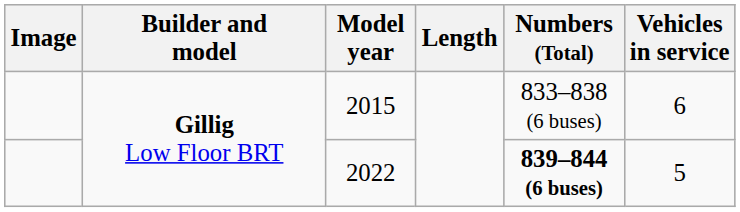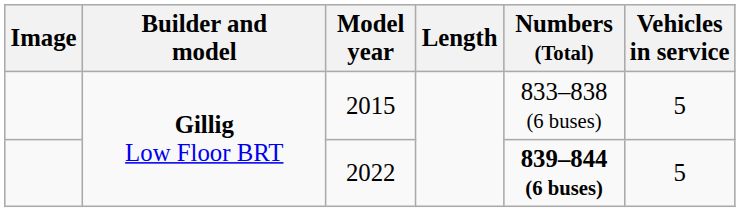2015 | Vehicles in service: 6 -> 5
